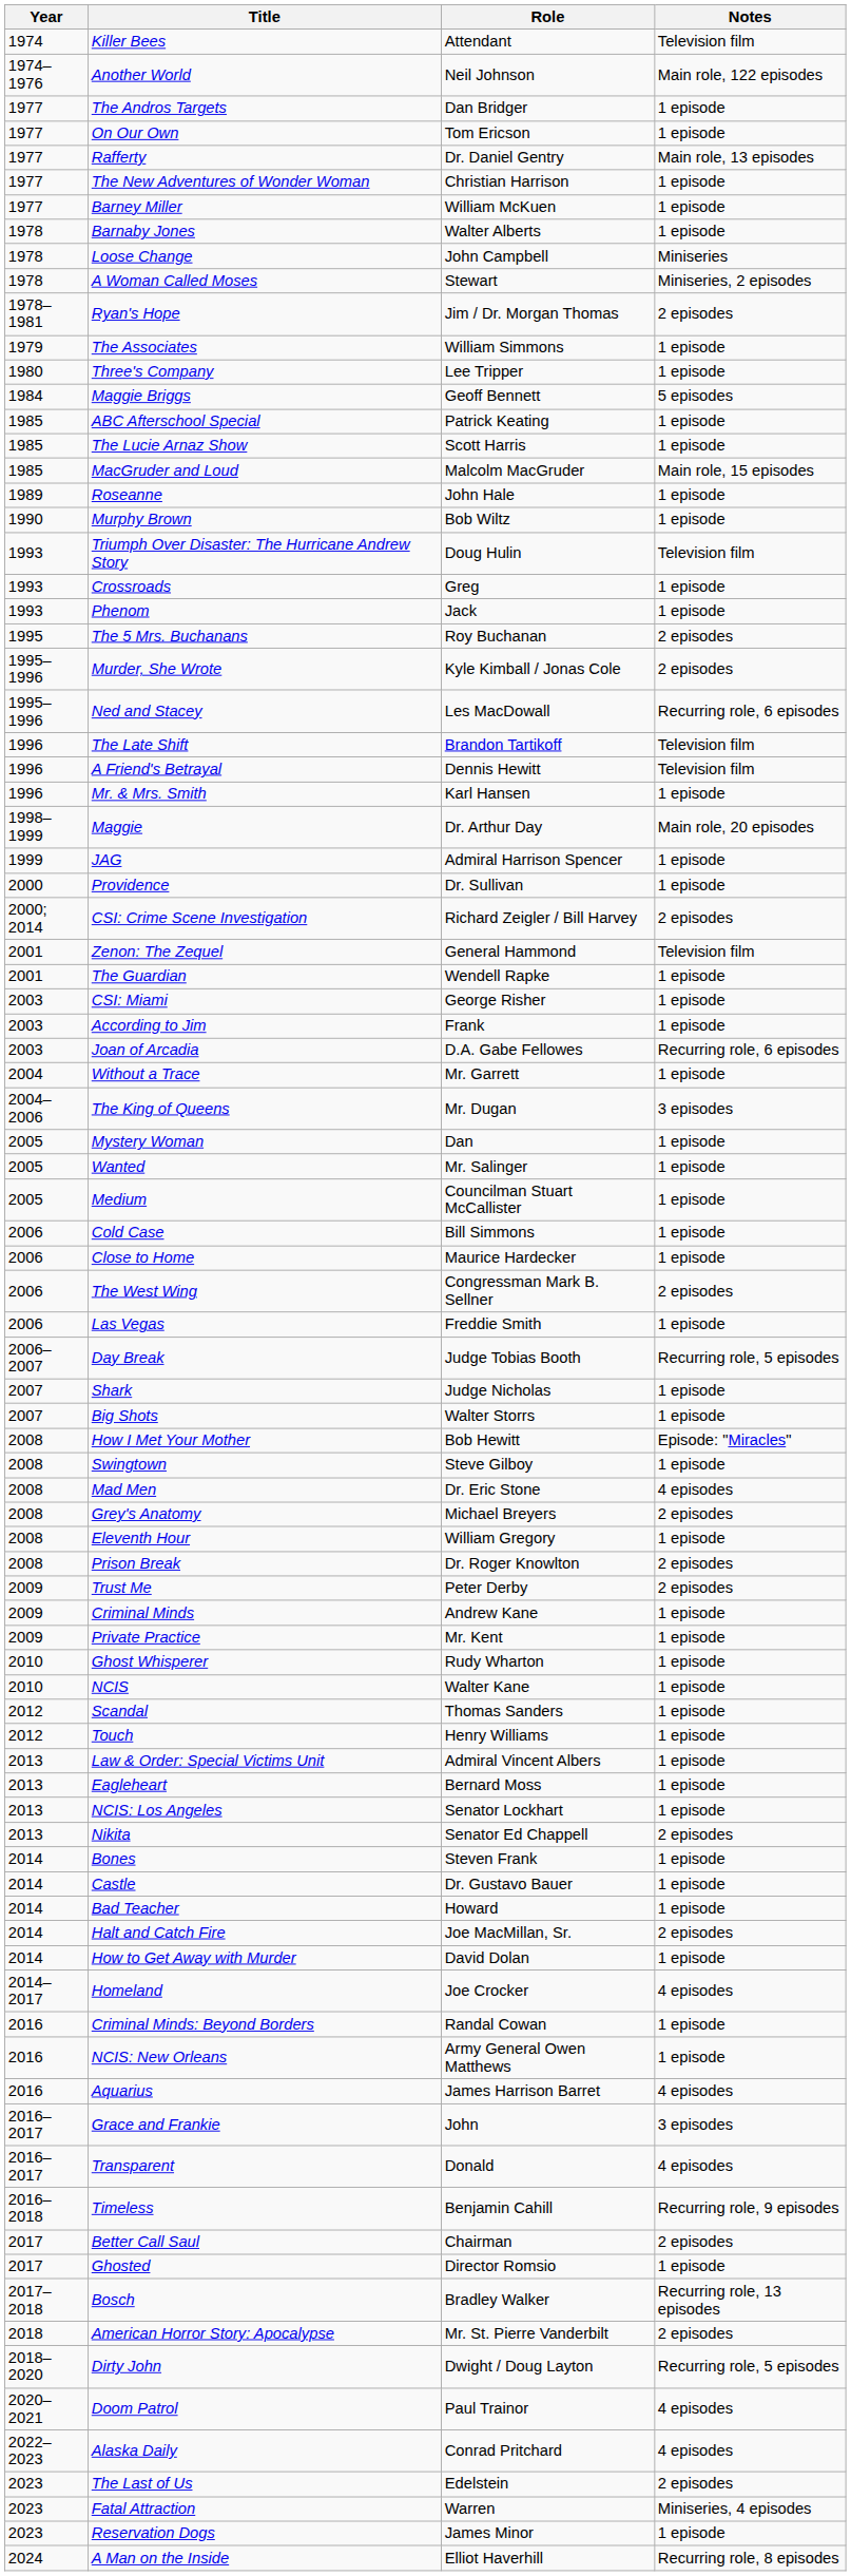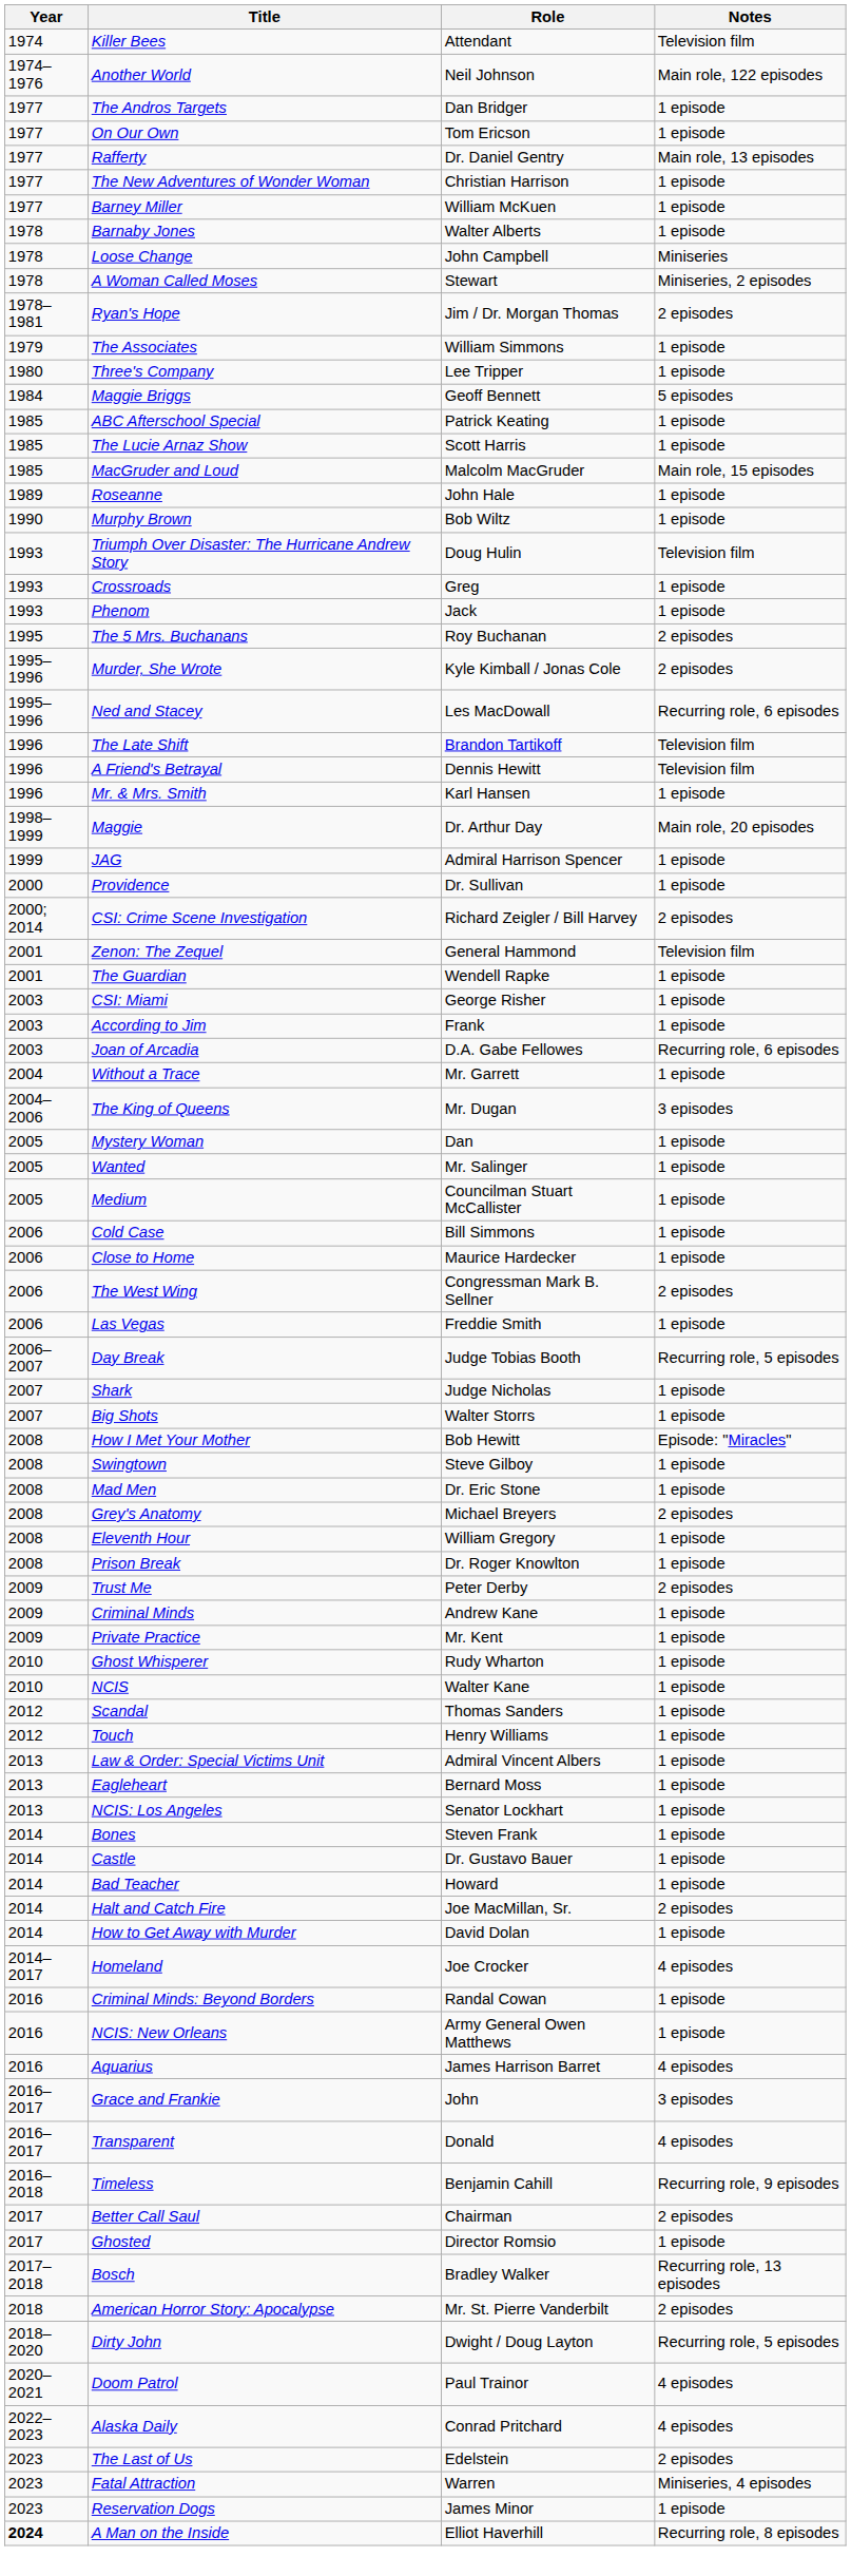Mad Men | Notes: 4 episodes -> 1 episode
Prison Break | Notes: 2 episodes -> 1 episode
- row: 2013 | Nikita | Senator Ed Chappell | 2 episodes
A Man on the Inside | Year: normal -> bold
